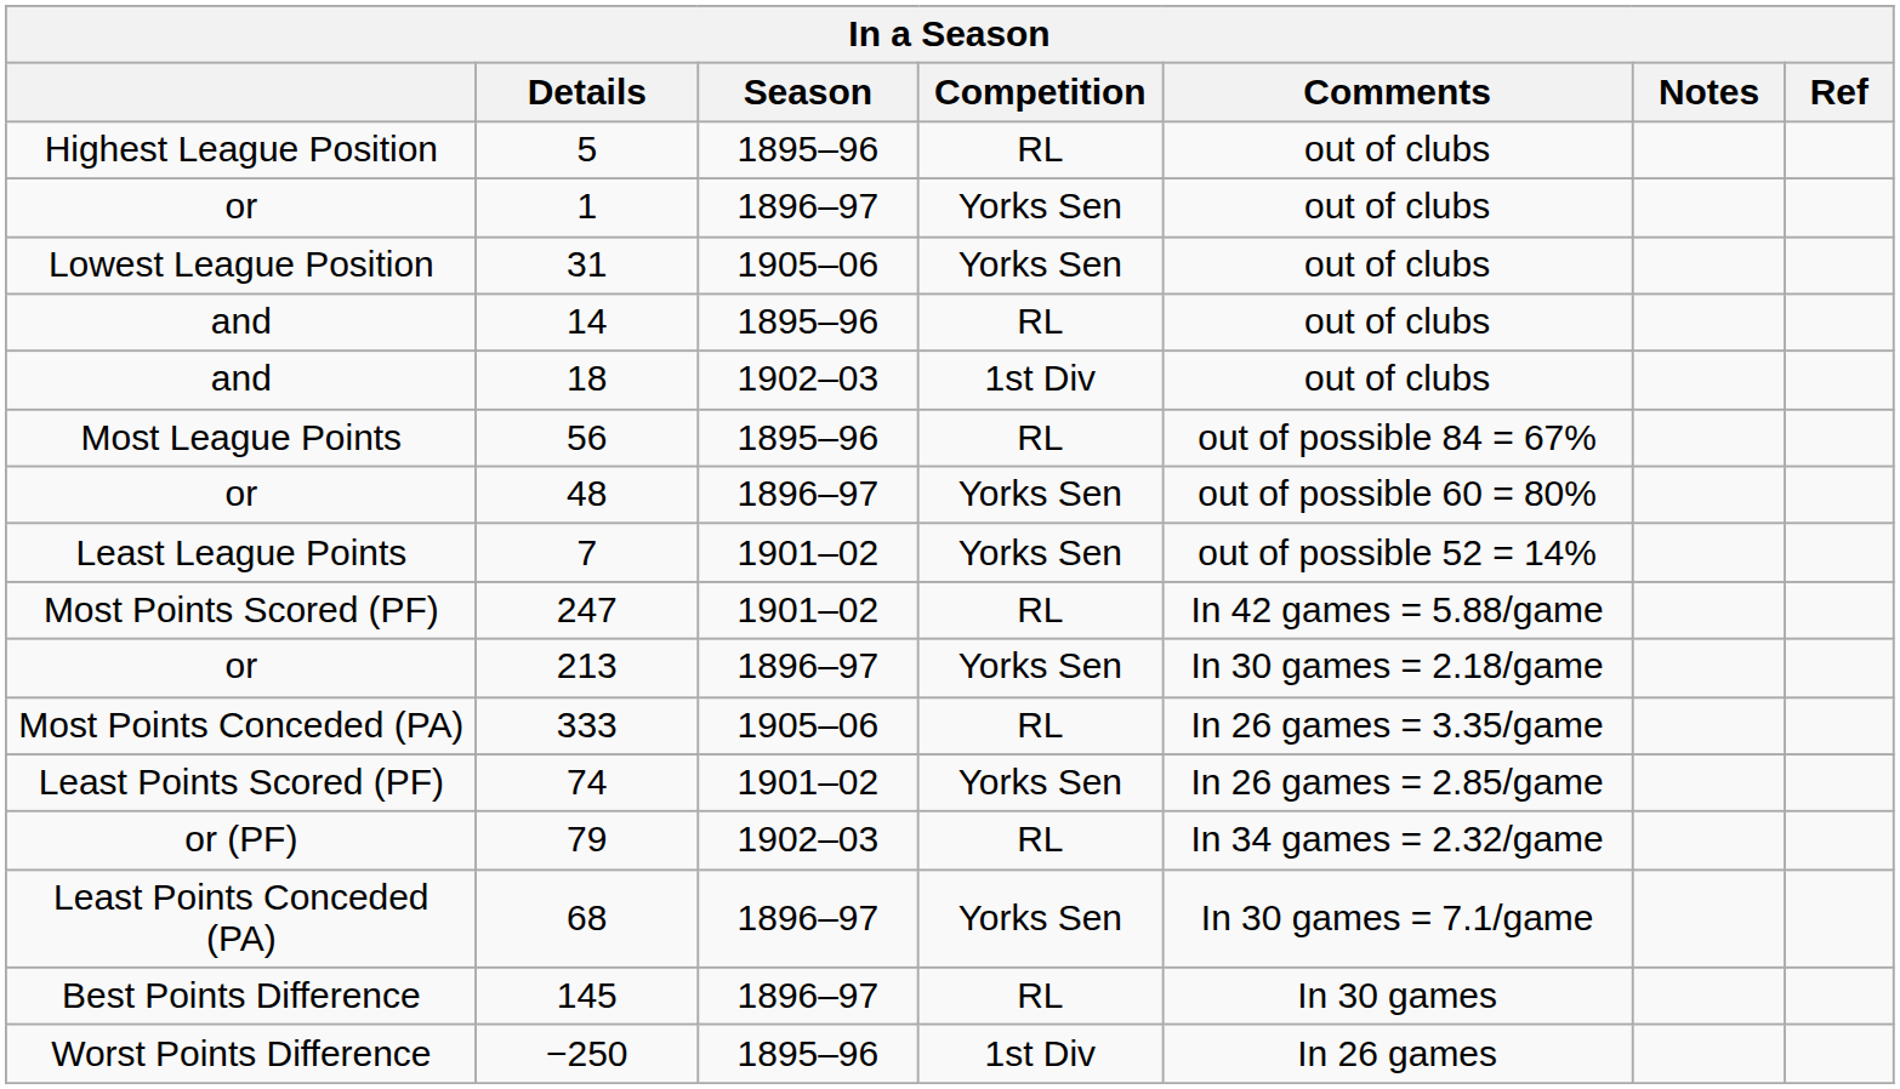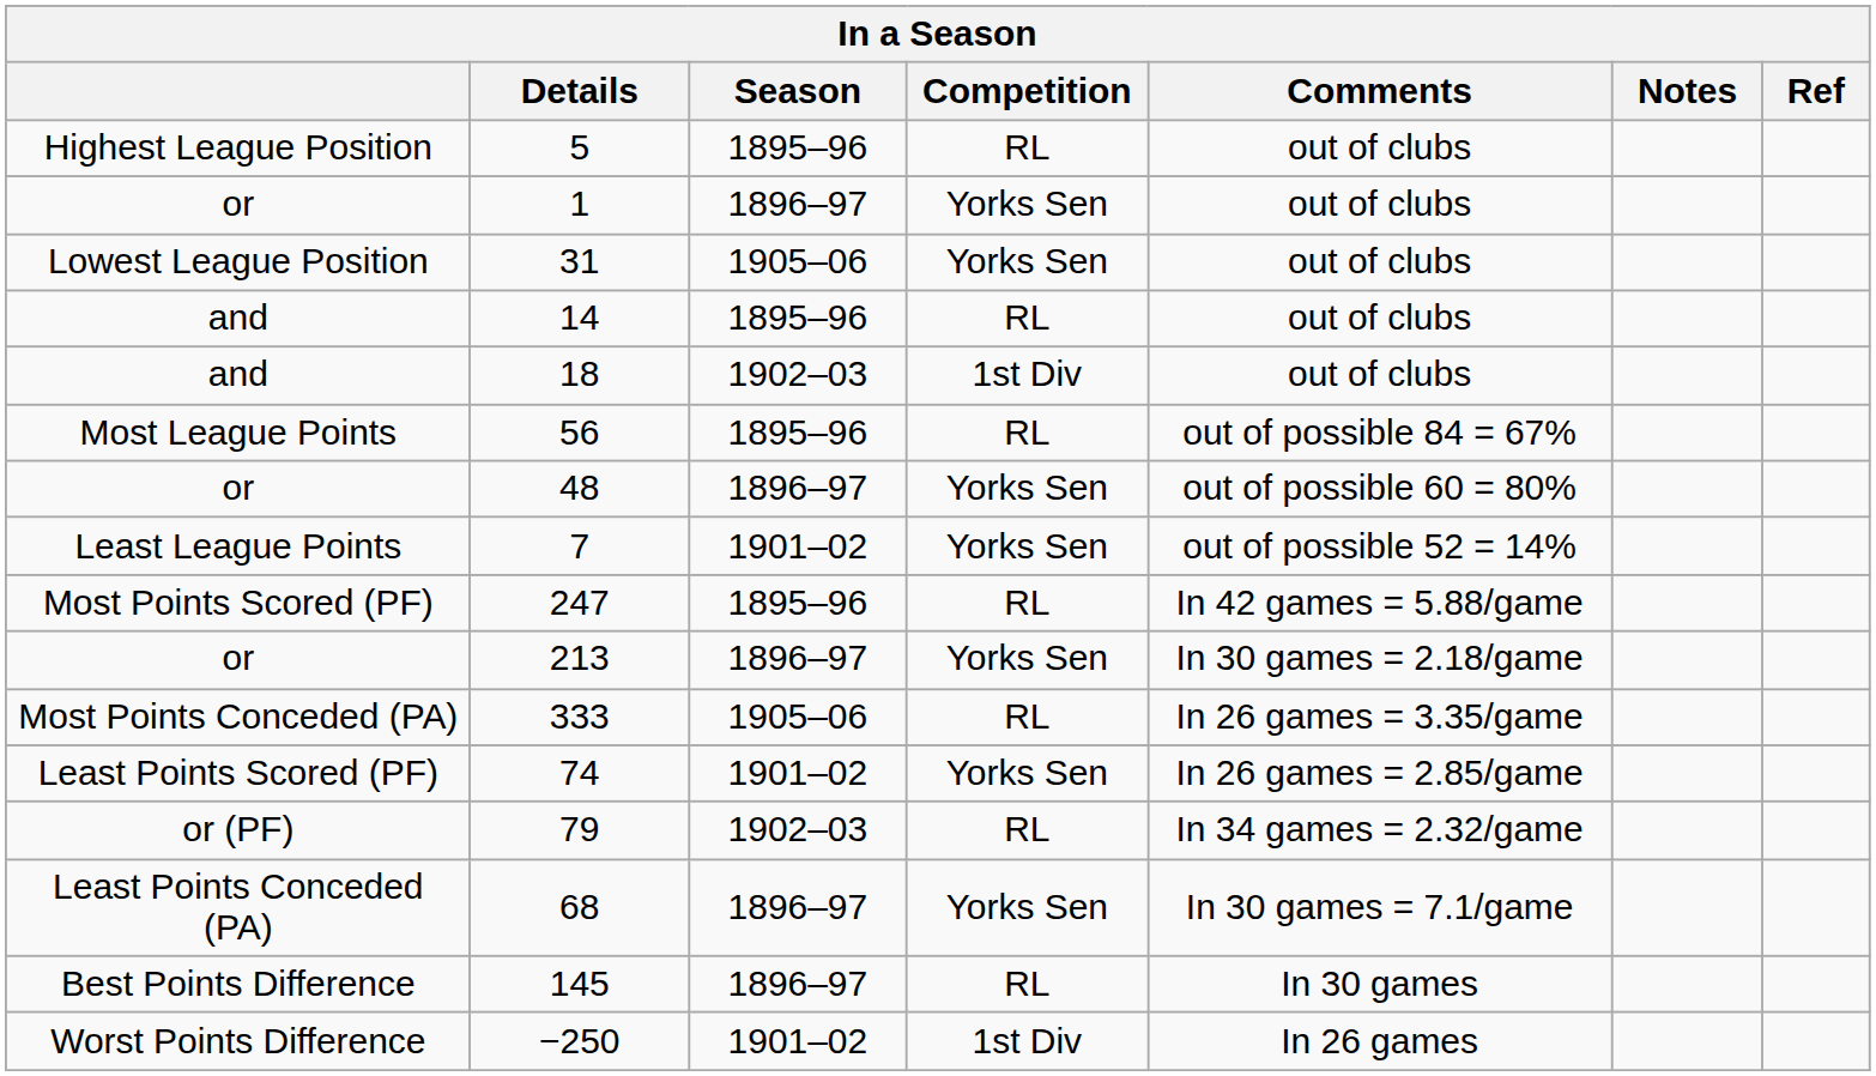247 | Season: 1901–02 -> 1895–96
−250 | Season: 1895–96 -> 1901–02
